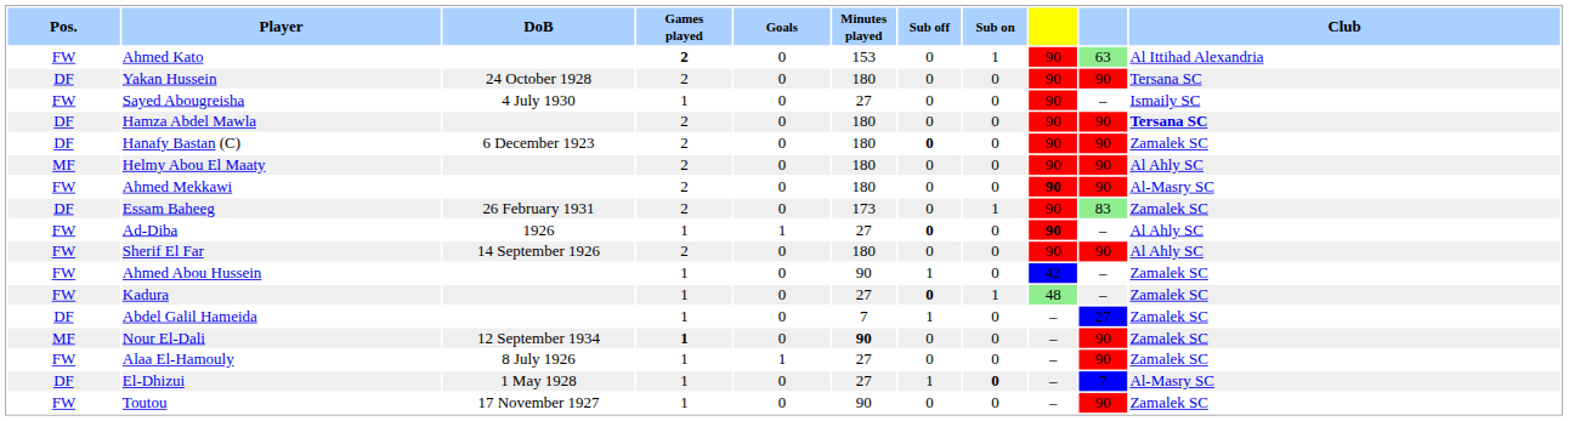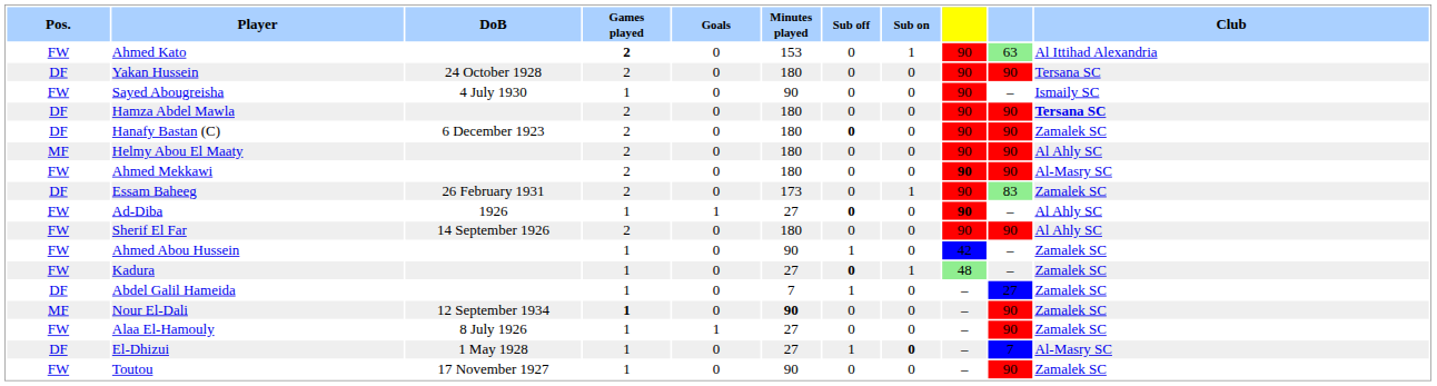Sayed Abougreisha | Minutes played: 27 -> 90
